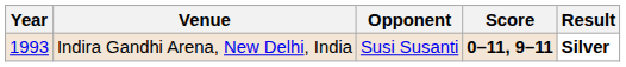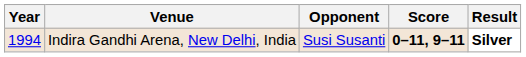Indira Gandhi Arena, New Delhi, India | Year: 1993 -> 1994
